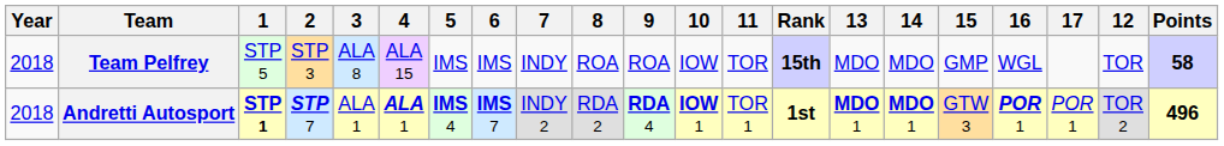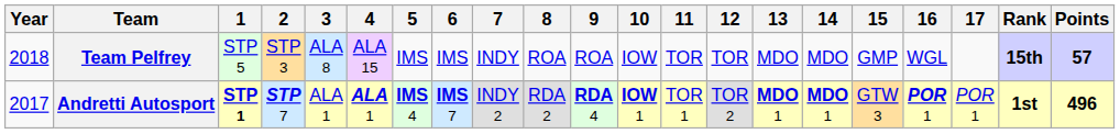columns swapped: 12 <-> Rank
Team Pelfrey | Points: 58 -> 57
Andretti Autosport | Year: 2018 -> 2017
